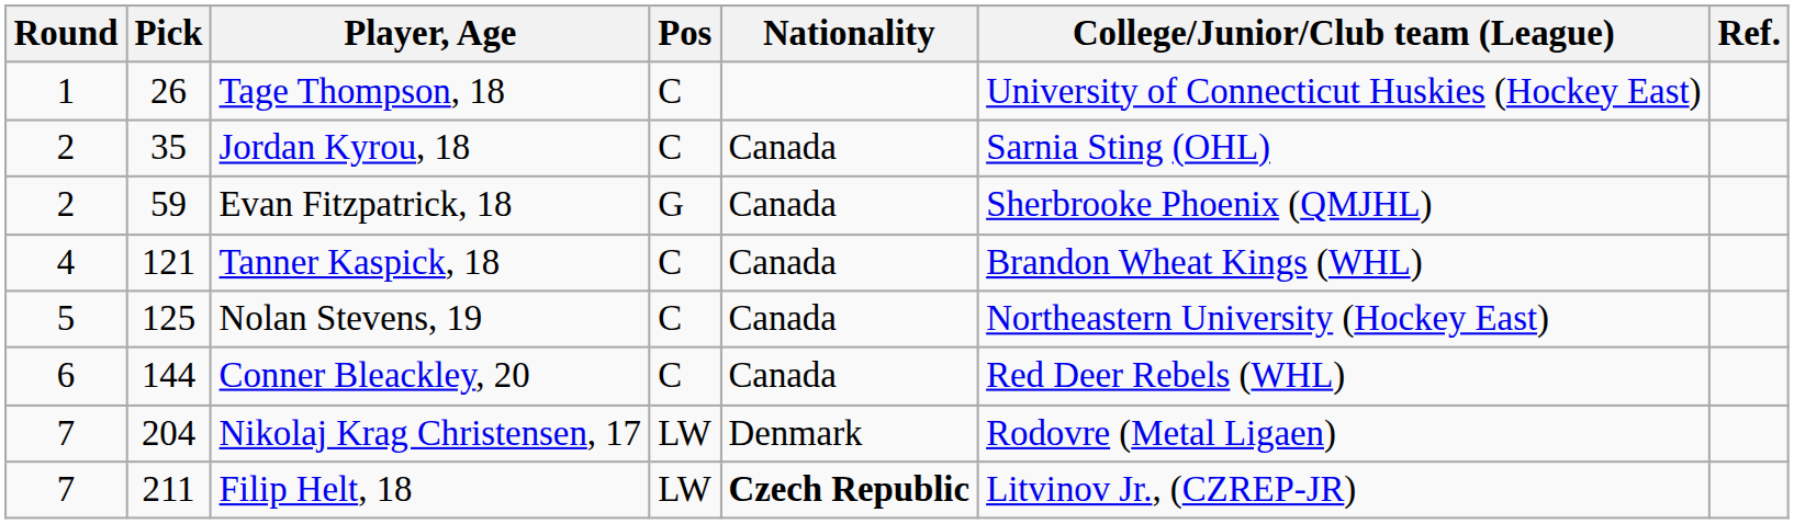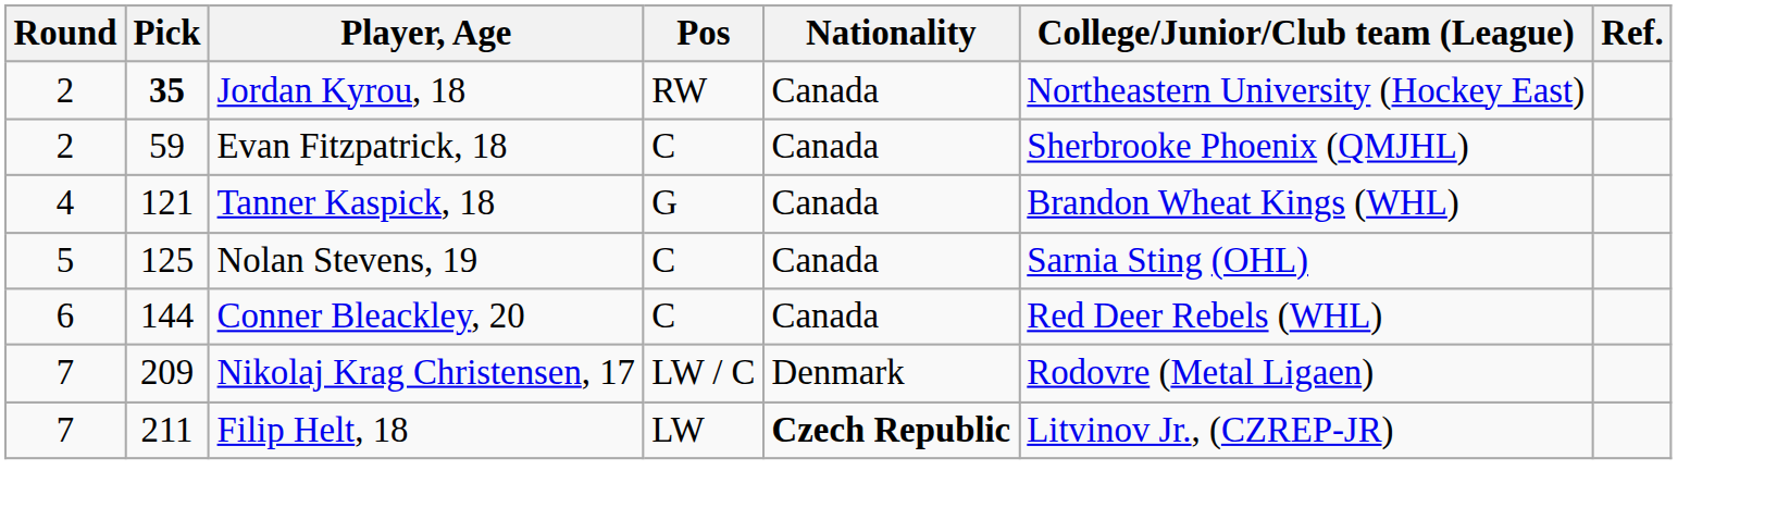- row: 1 | 26 | Tage Thompson, 18 | C | University of Connecticut Huskies (Hockey East)
Jordan Kyrou, 18 | Pick: normal -> bold
Jordan Kyrou, 18 | Pos: C -> RW
Jordan Kyrou, 18 | College/Junior/Club team (League): Sarnia Sting (OHL) -> Northeastern University (Hockey East)
Evan Fitzpatrick, 18 | Pos: G -> C
Tanner Kaspick, 18 | Pos: C -> G
Nolan Stevens, 19 | College/Junior/Club team (League): Northeastern University (Hockey East) -> Sarnia Sting (OHL)
Nikolaj Krag Christensen, 17 | Pick: 204 -> 209
Nikolaj Krag Christensen, 17 | Pos: LW -> LW / C
